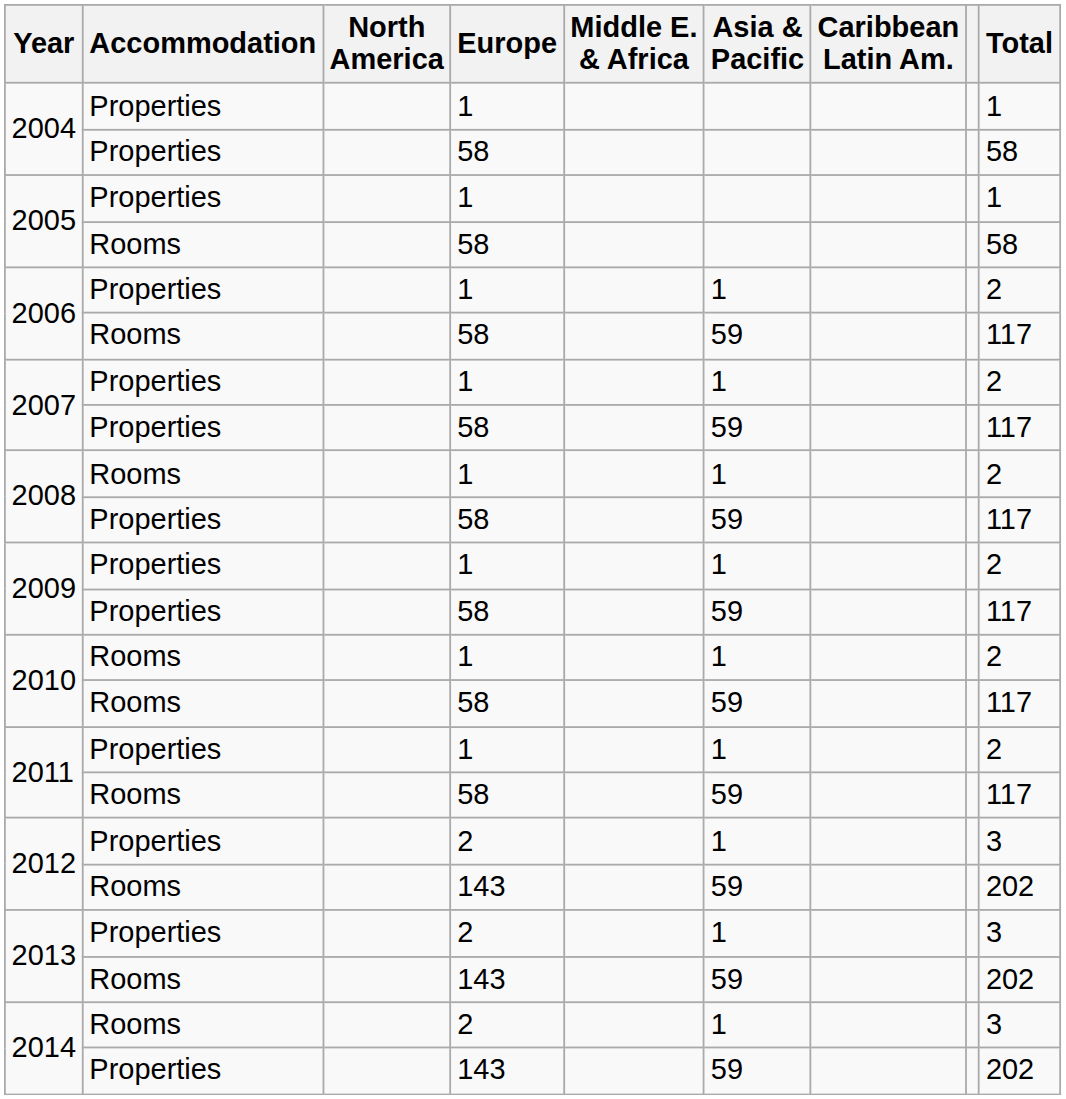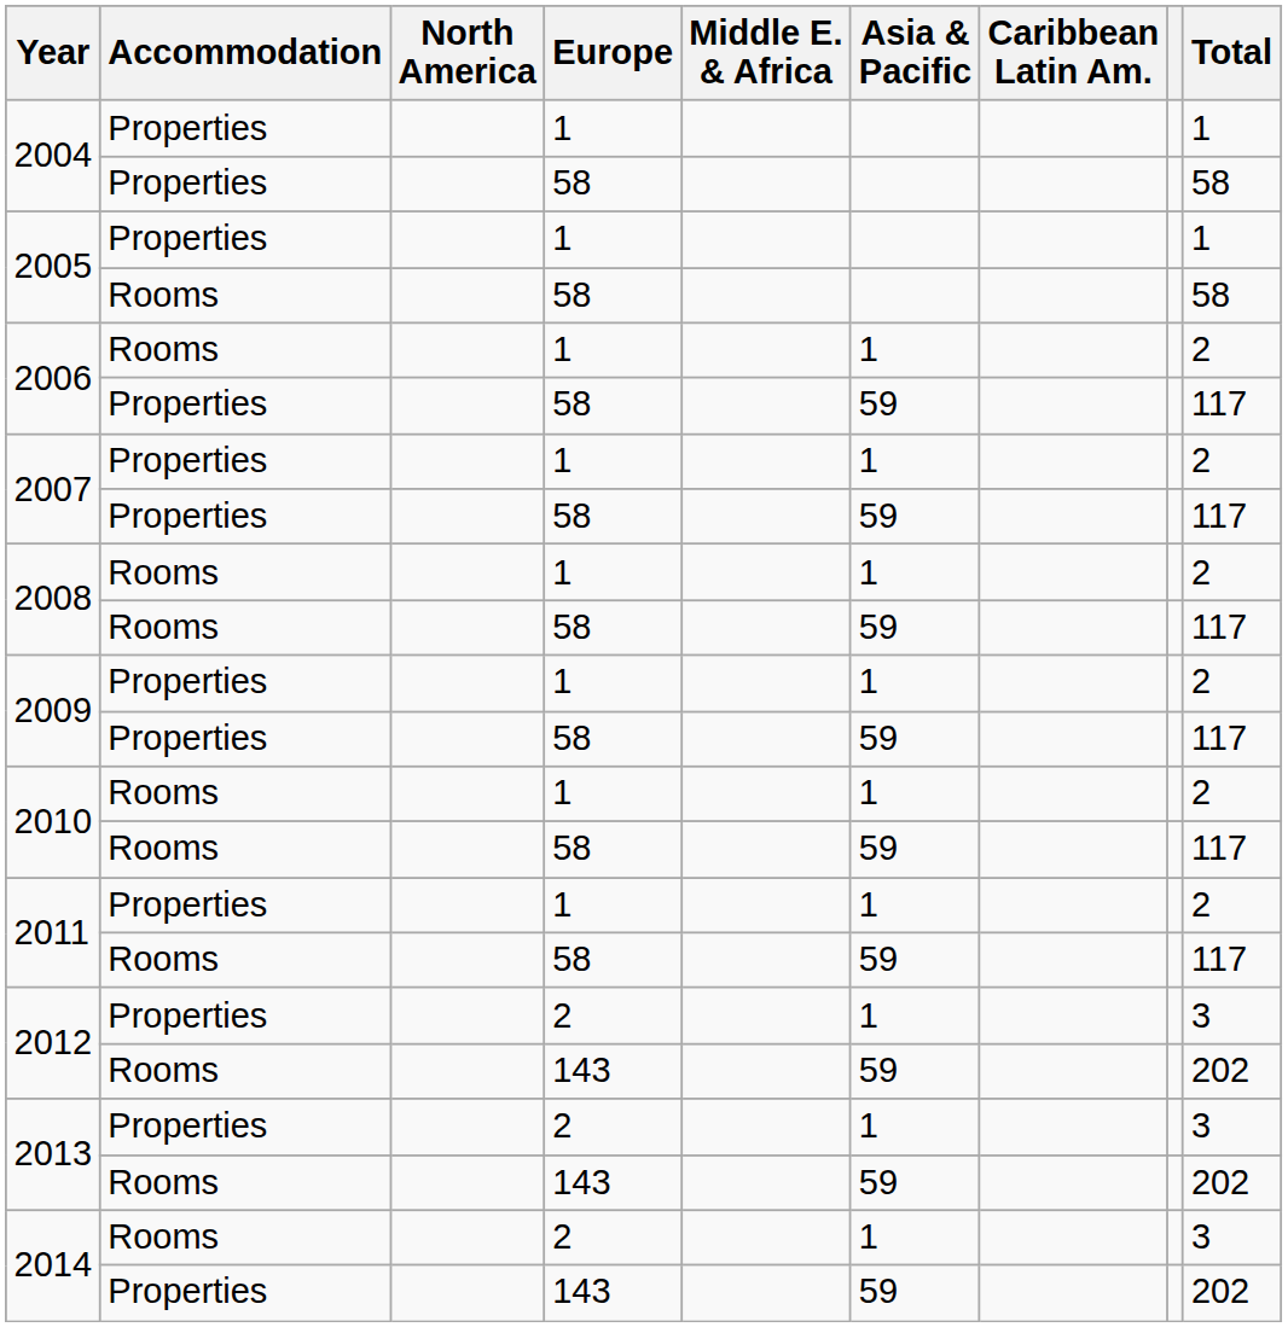2006 / 1 | Accommodation: Properties -> Rooms
2006 / 58 | Accommodation: Rooms -> Properties
2008 / 58 | Accommodation: Properties -> Rooms
